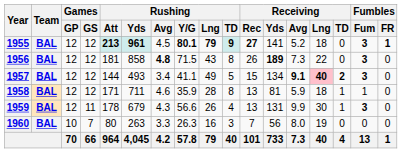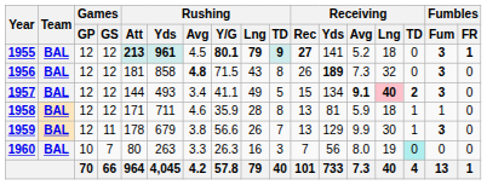1956 | Receiving / Lng: 22 -> 32
1959 | Rushing / Avg: 4.3 -> 3.8
1959 | Rushing / TD: 4 -> 7
1959 | Receiving / Yds: 131 -> 129
1960 | Receiving / TD: no background -> paleturquoise background
